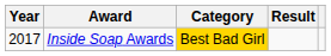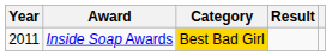Inside Soap Awards | Year: 2017 -> 2011
